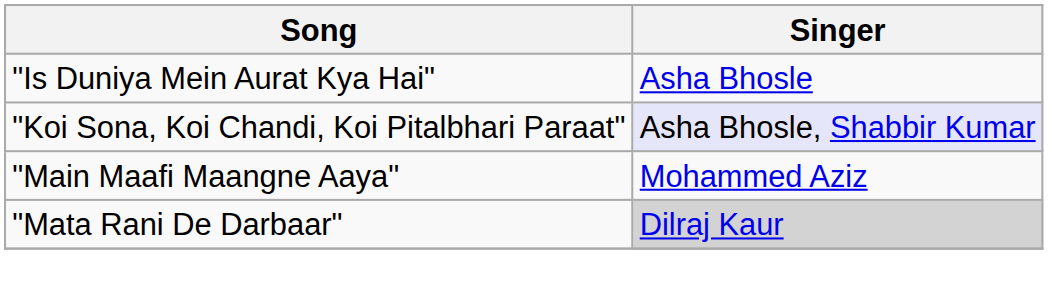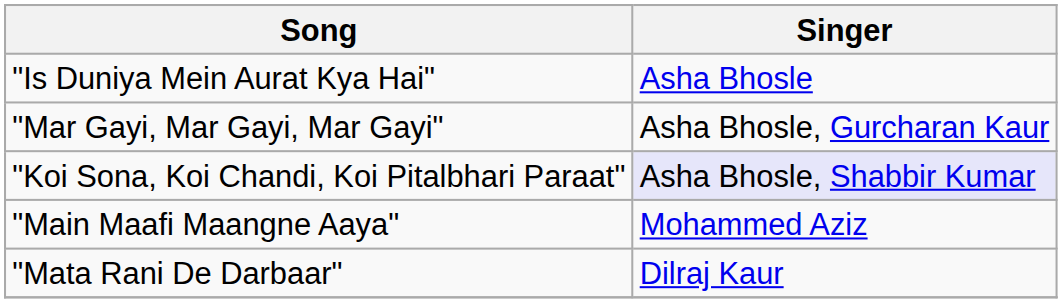+ row: "Mar Gayi, Mar Gayi, Mar Gayi" | Asha Bhosle, Gurcharan Kaur
"Mata Rani De Darbaar" | Singer: lightgrey background -> no background
